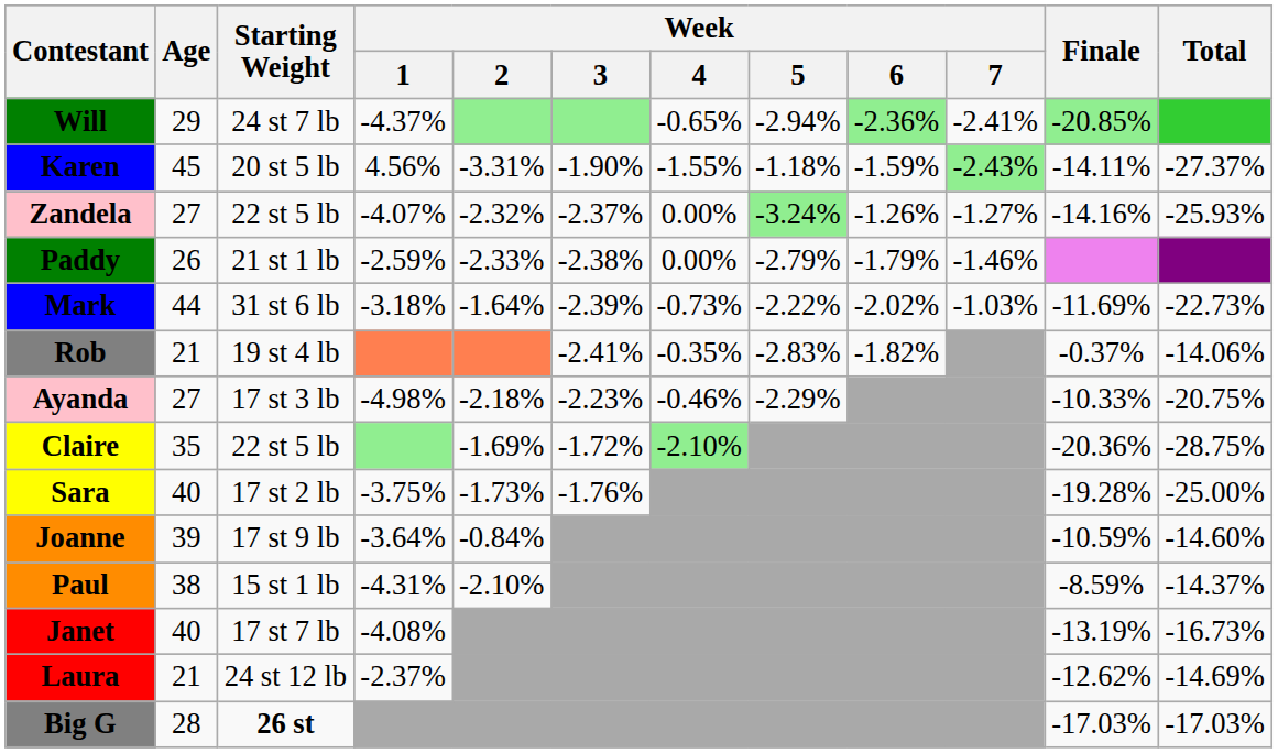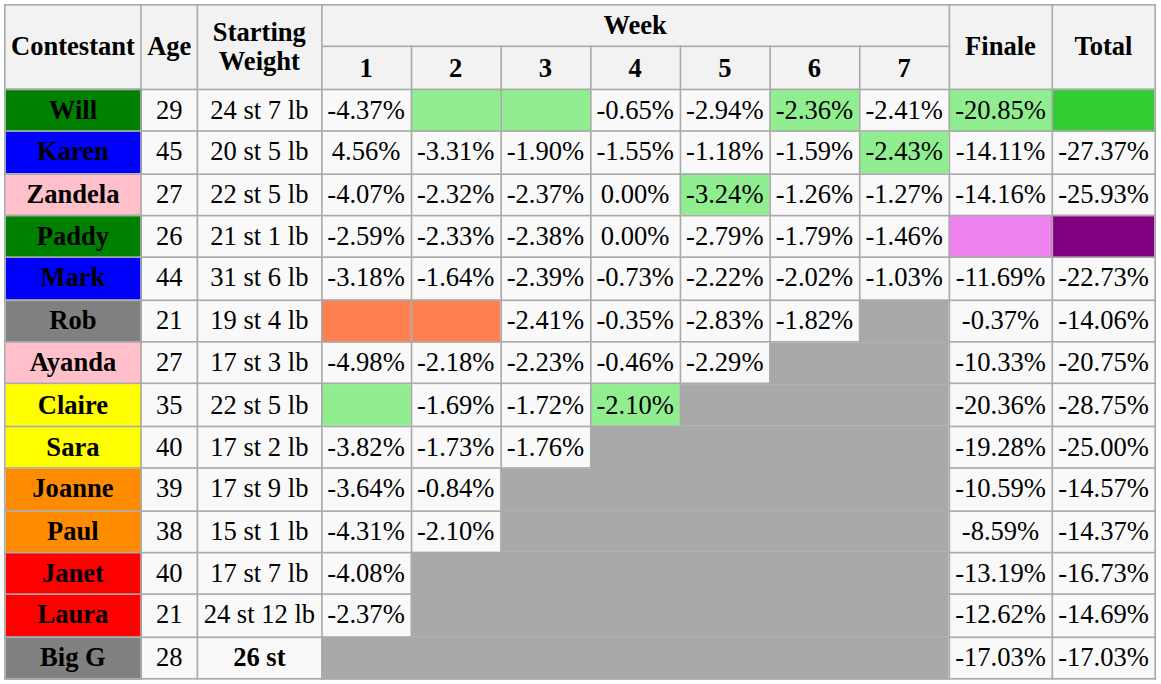Sara | Week / 1: -3.75% -> -3.82%
Joanne | Total: -14.60% -> -14.57%
